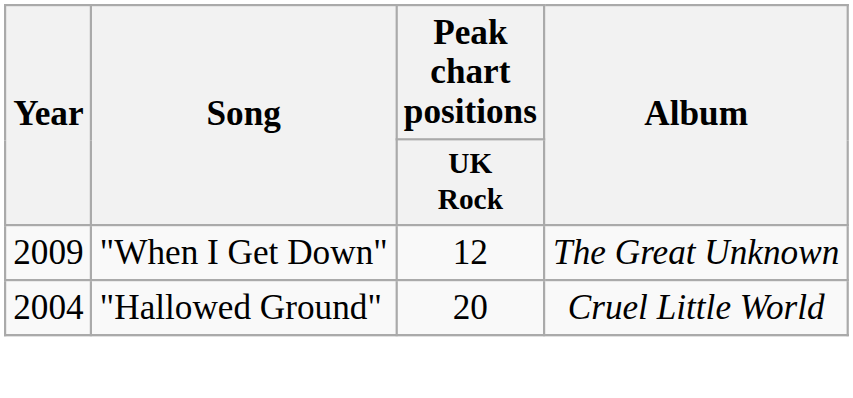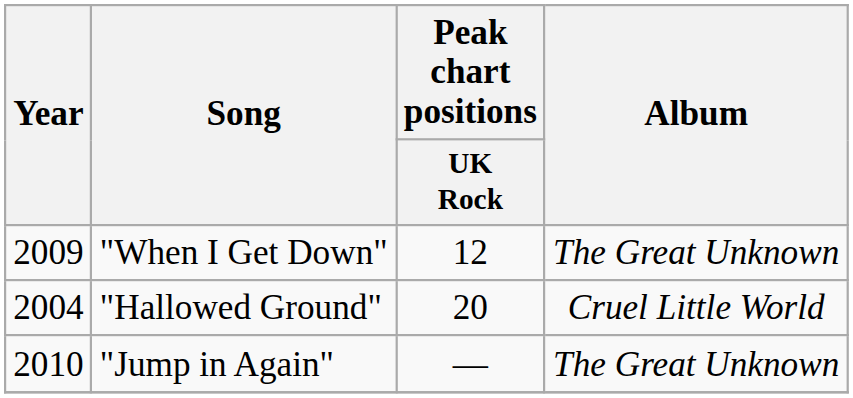+ row: 2010 | "Jump in Again" | — | The Great Unknown
